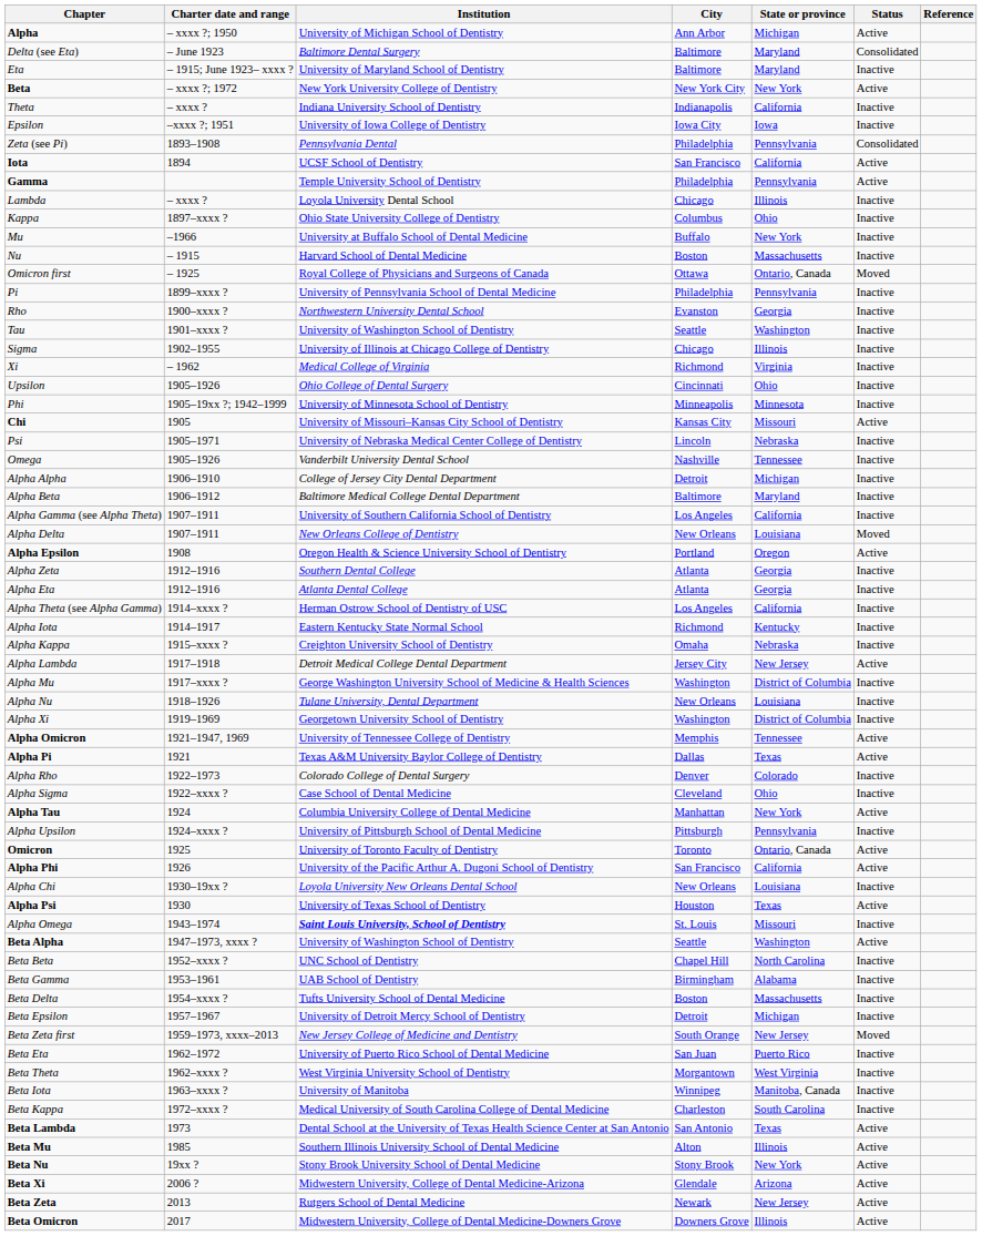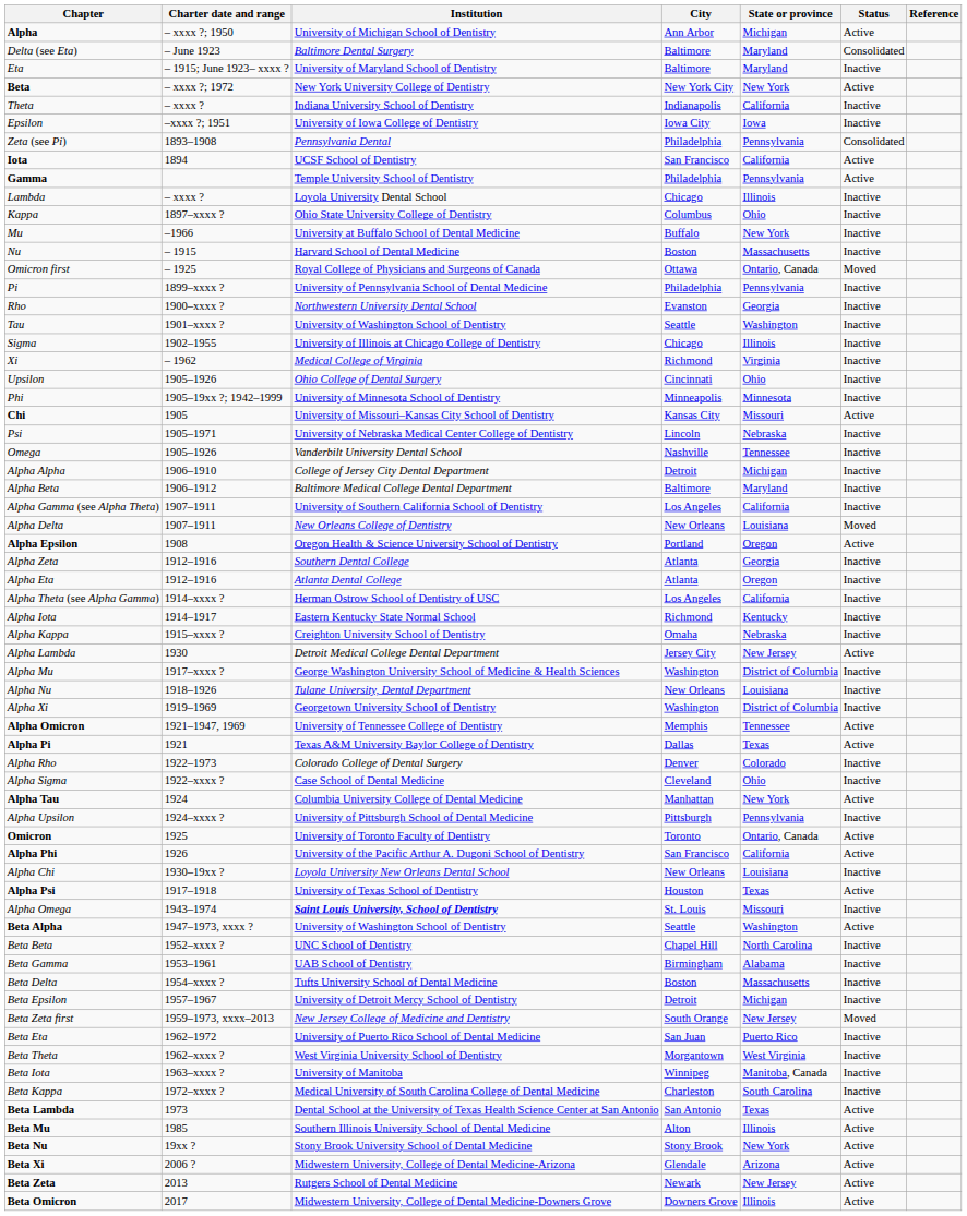Alpha Eta | State or province: Georgia -> Oregon
Alpha Lambda | Charter date and range: 1917–1918 -> 1930
Alpha Psi | Charter date and range: 1930 -> 1917–1918
